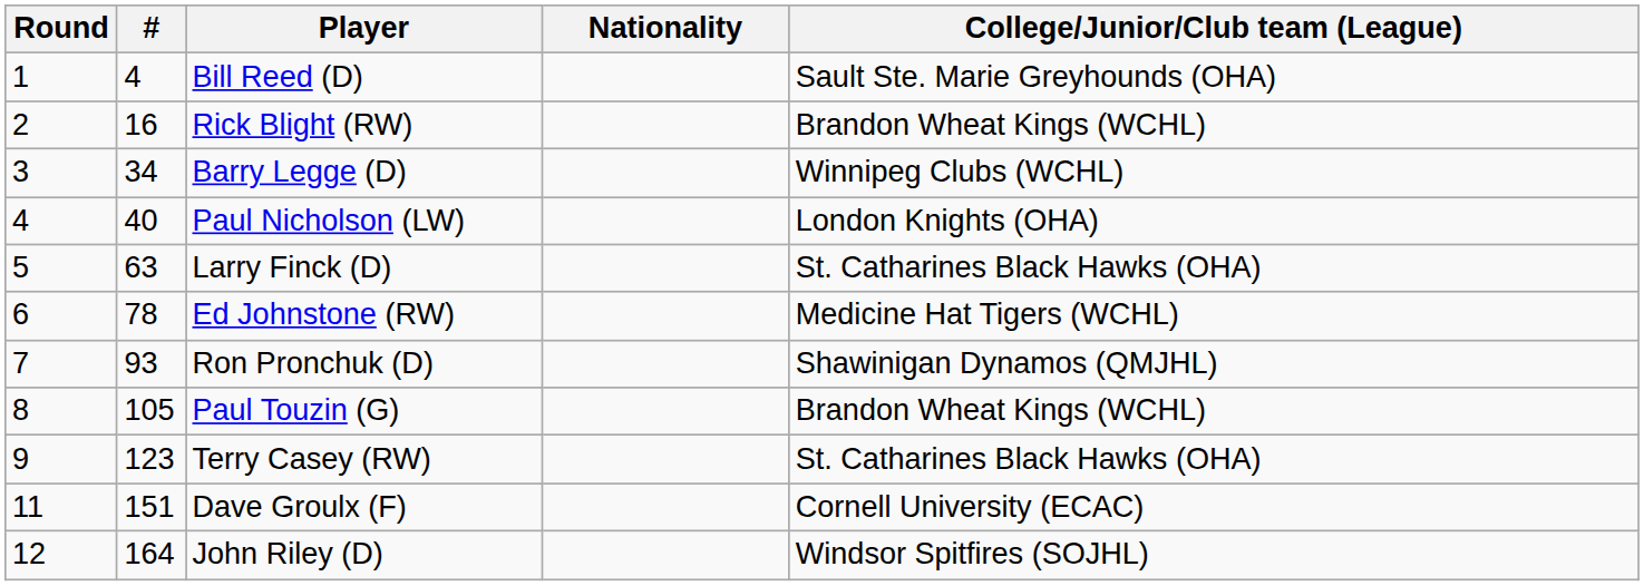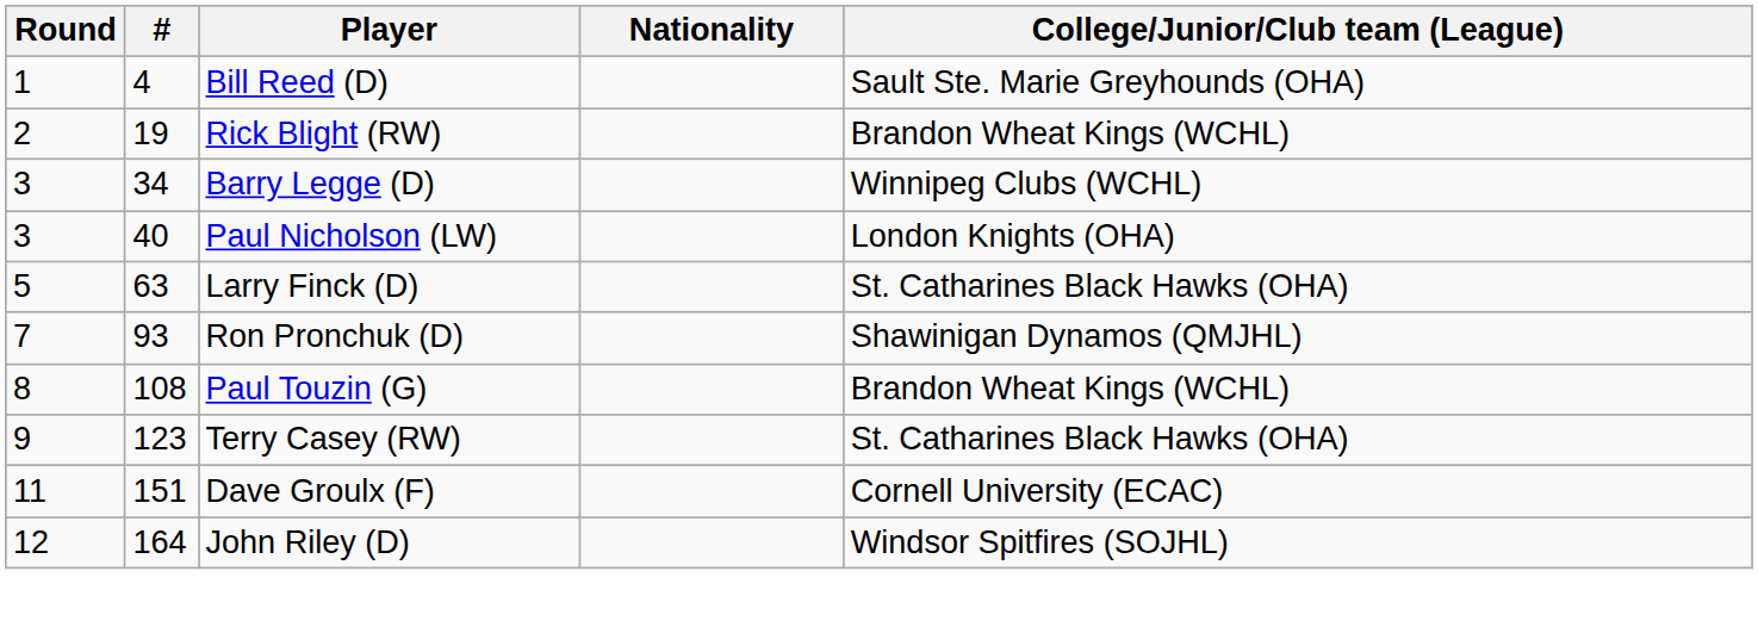Rick Blight (RW) | #: 16 -> 19
Paul Nicholson (LW) | Round: 4 -> 3
- row: 6 | 78 | Ed Johnstone (RW) | Medicine Hat Tigers (WCHL)
Paul Touzin (G) | #: 105 -> 108
